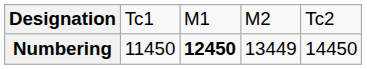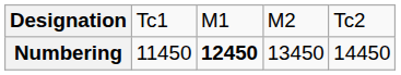Numbering | column 4: 13449 -> 13450
